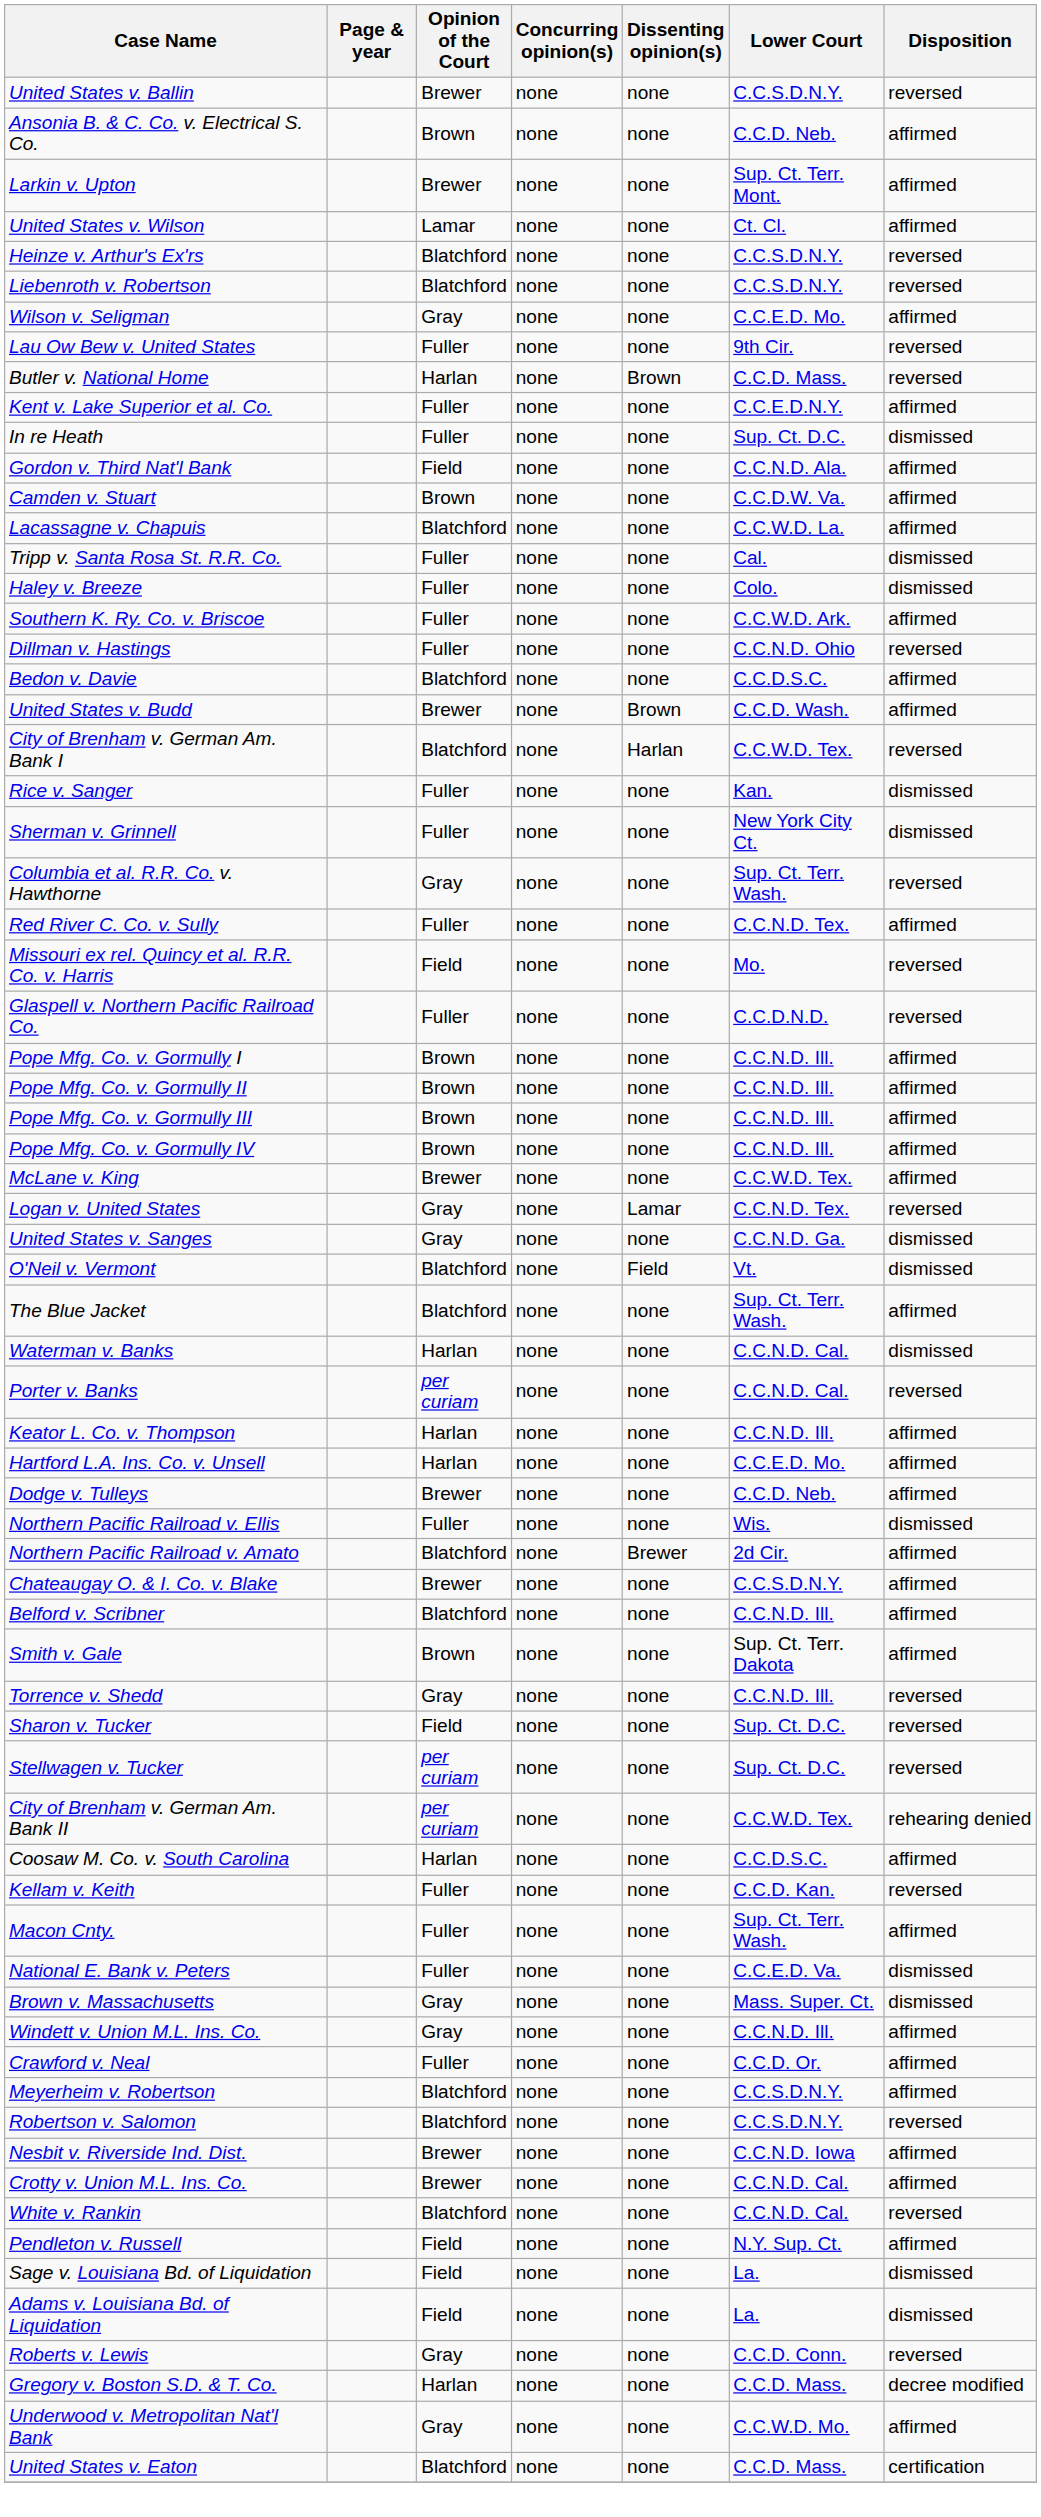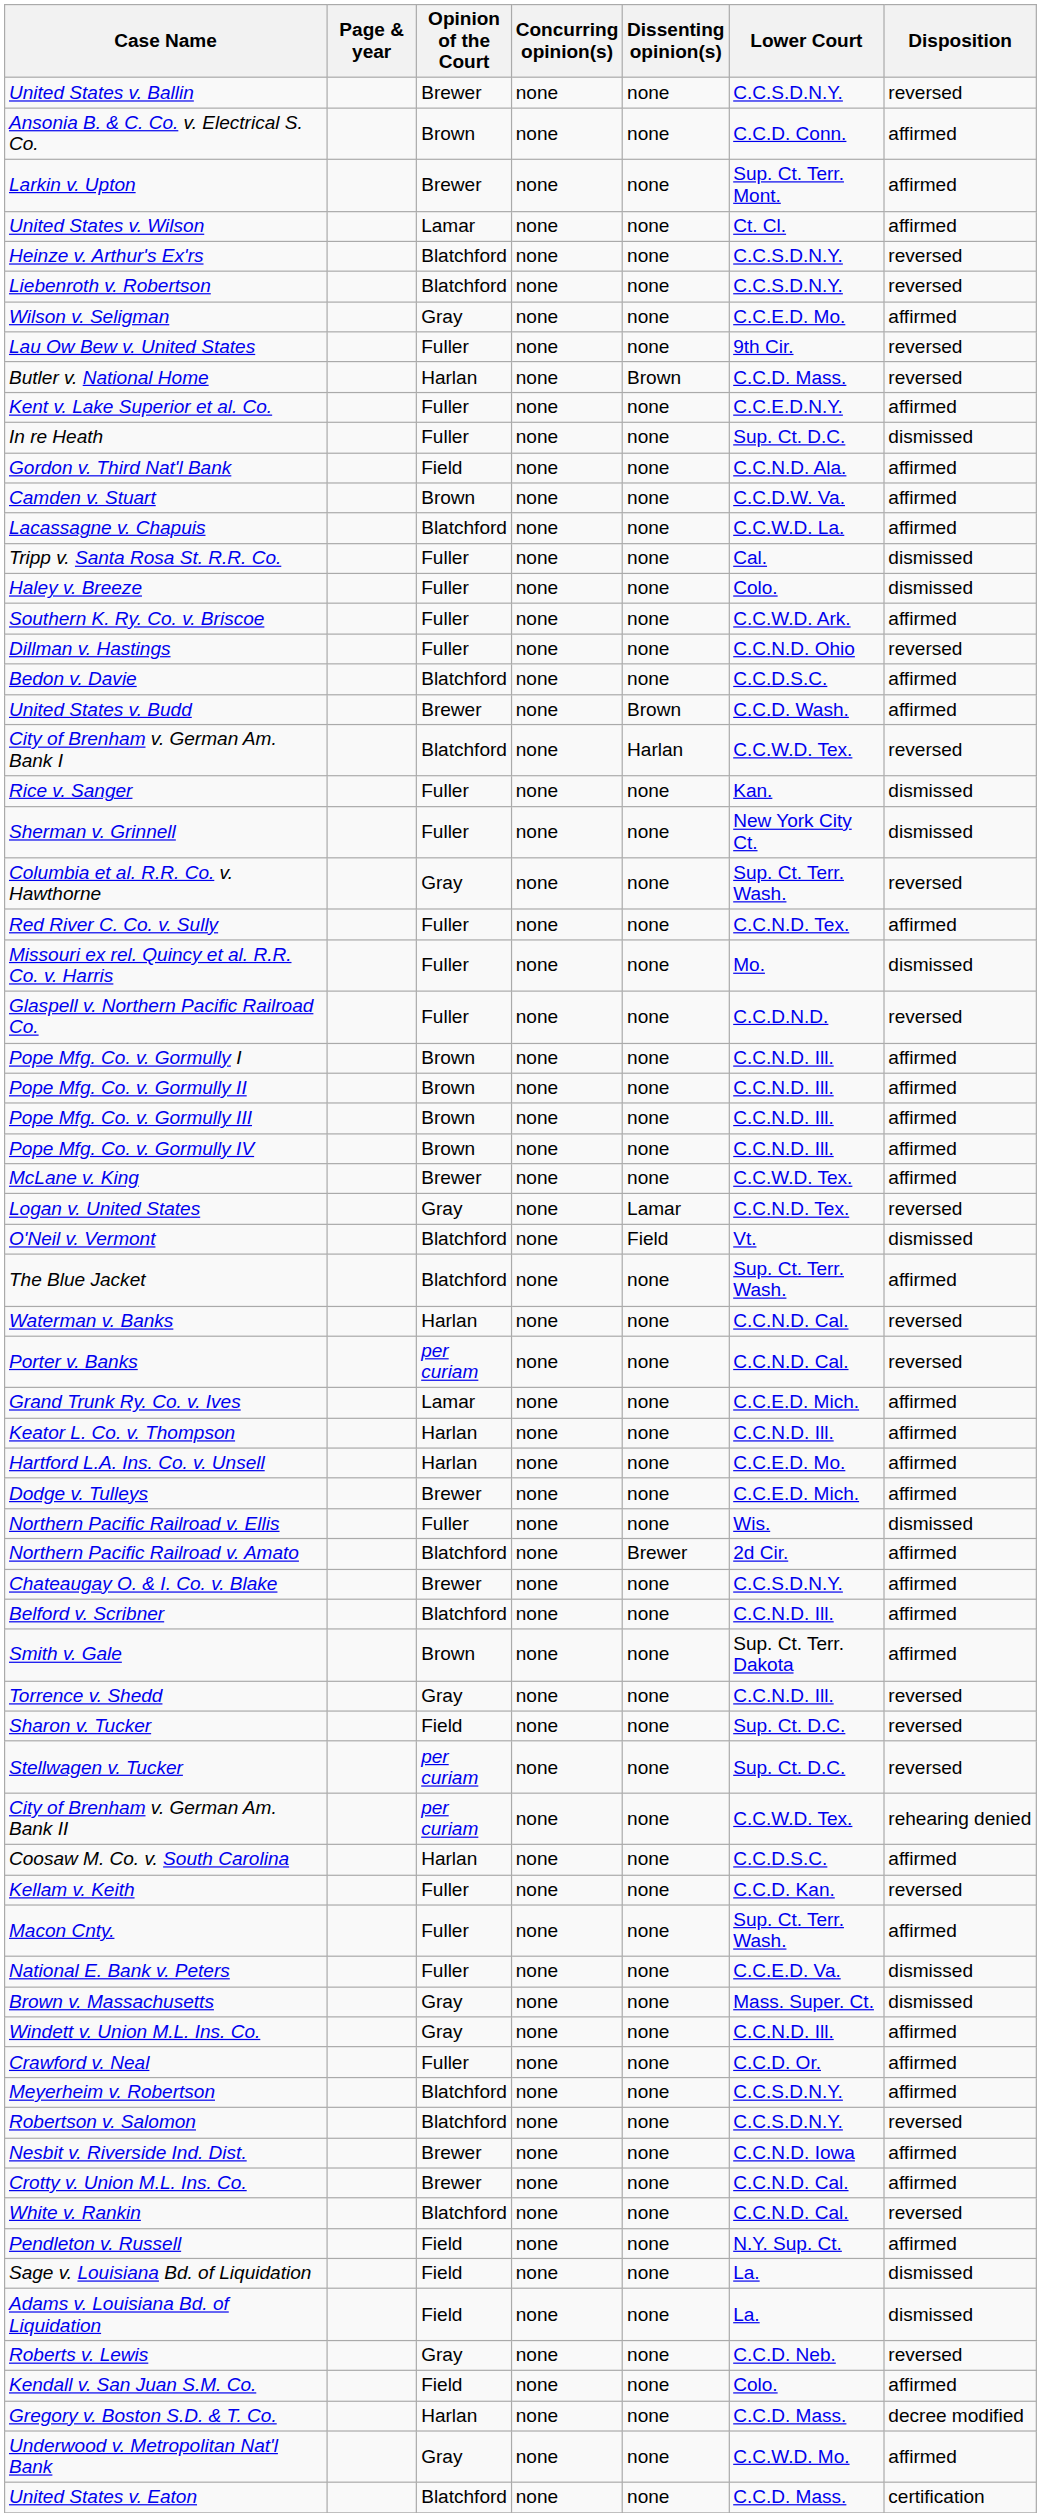Ansonia B. & C. Co. v. Electrical S. Co. | Lower Court: C.C.D. Neb. -> C.C.D. Conn.
Missouri ex rel. Quincy et al. R.R. Co. v. Harris | Opinion of the Court: Field -> Fuller
Missouri ex rel. Quincy et al. R.R. Co. v. Harris | Disposition: reversed -> dismissed
- row: United States v. Sanges | Gray | none | none | C.C.N.D. Ga. | dismissed
Waterman v. Banks | Disposition: dismissed -> reversed
+ row: Grand Trunk Ry. Co. v. Ives | Lamar | none | none | C.C.E.D. Mich. | affirmed
Dodge v. Tulleys | Lower Court: C.C.D. Neb. -> C.C.E.D. Mich.
Roberts v. Lewis | Lower Court: C.C.D. Conn. -> C.C.D. Neb.
+ row: Kendall v. San Juan S.M. Co. | Field | none | none | Colo. | affirmed
